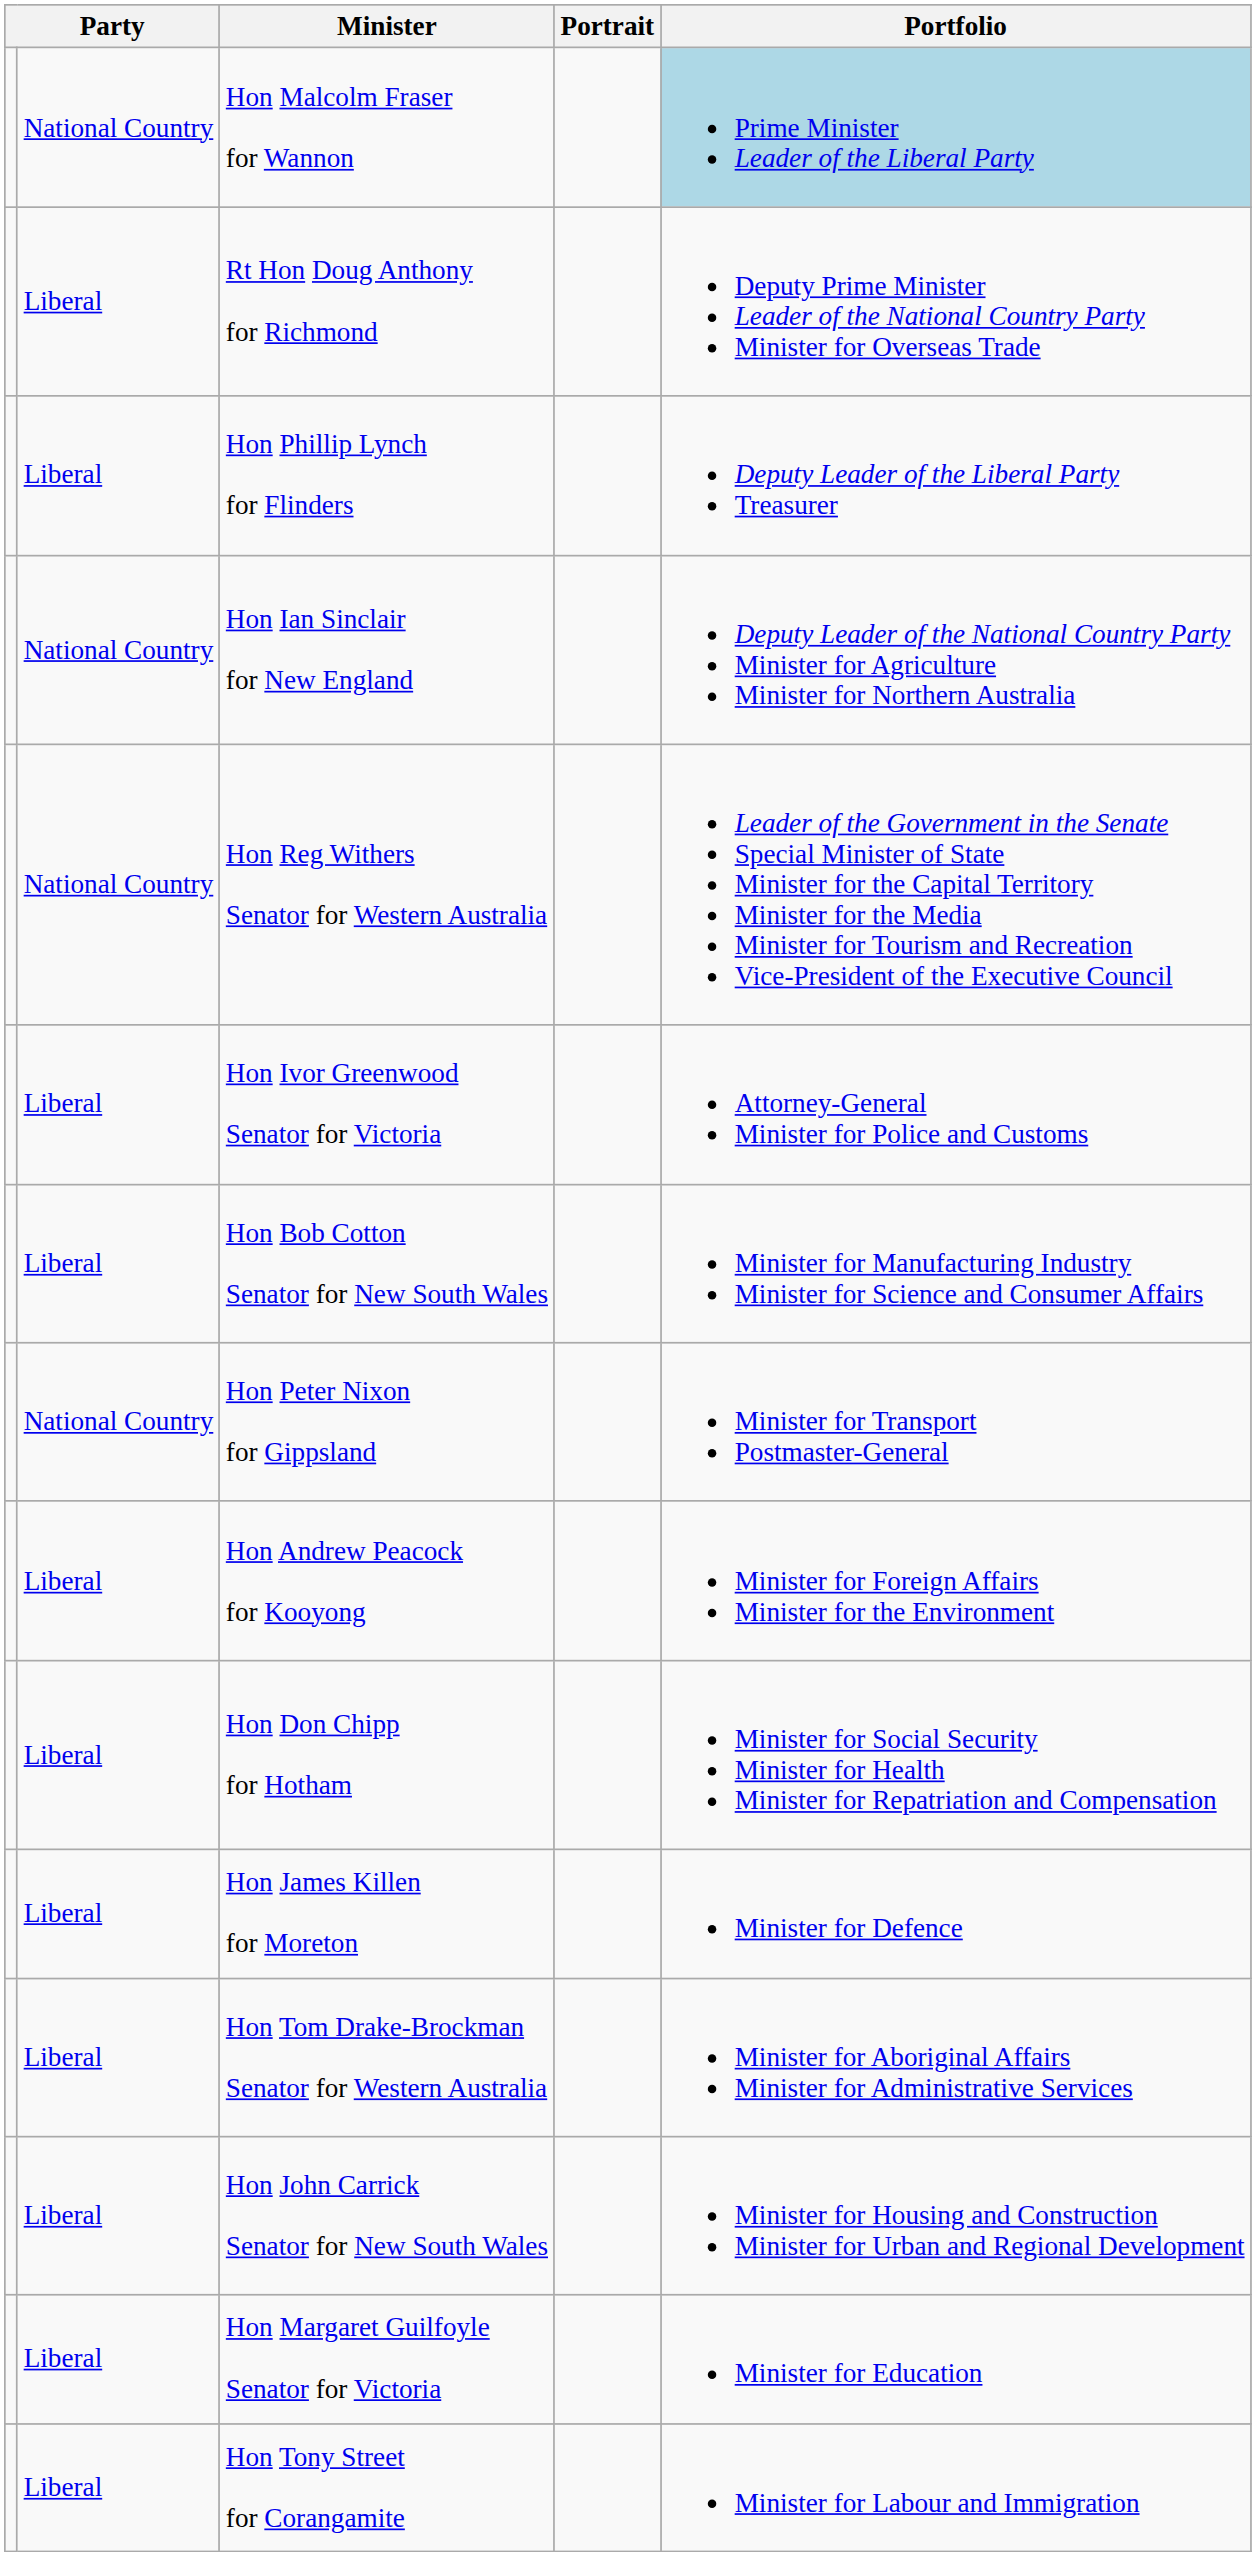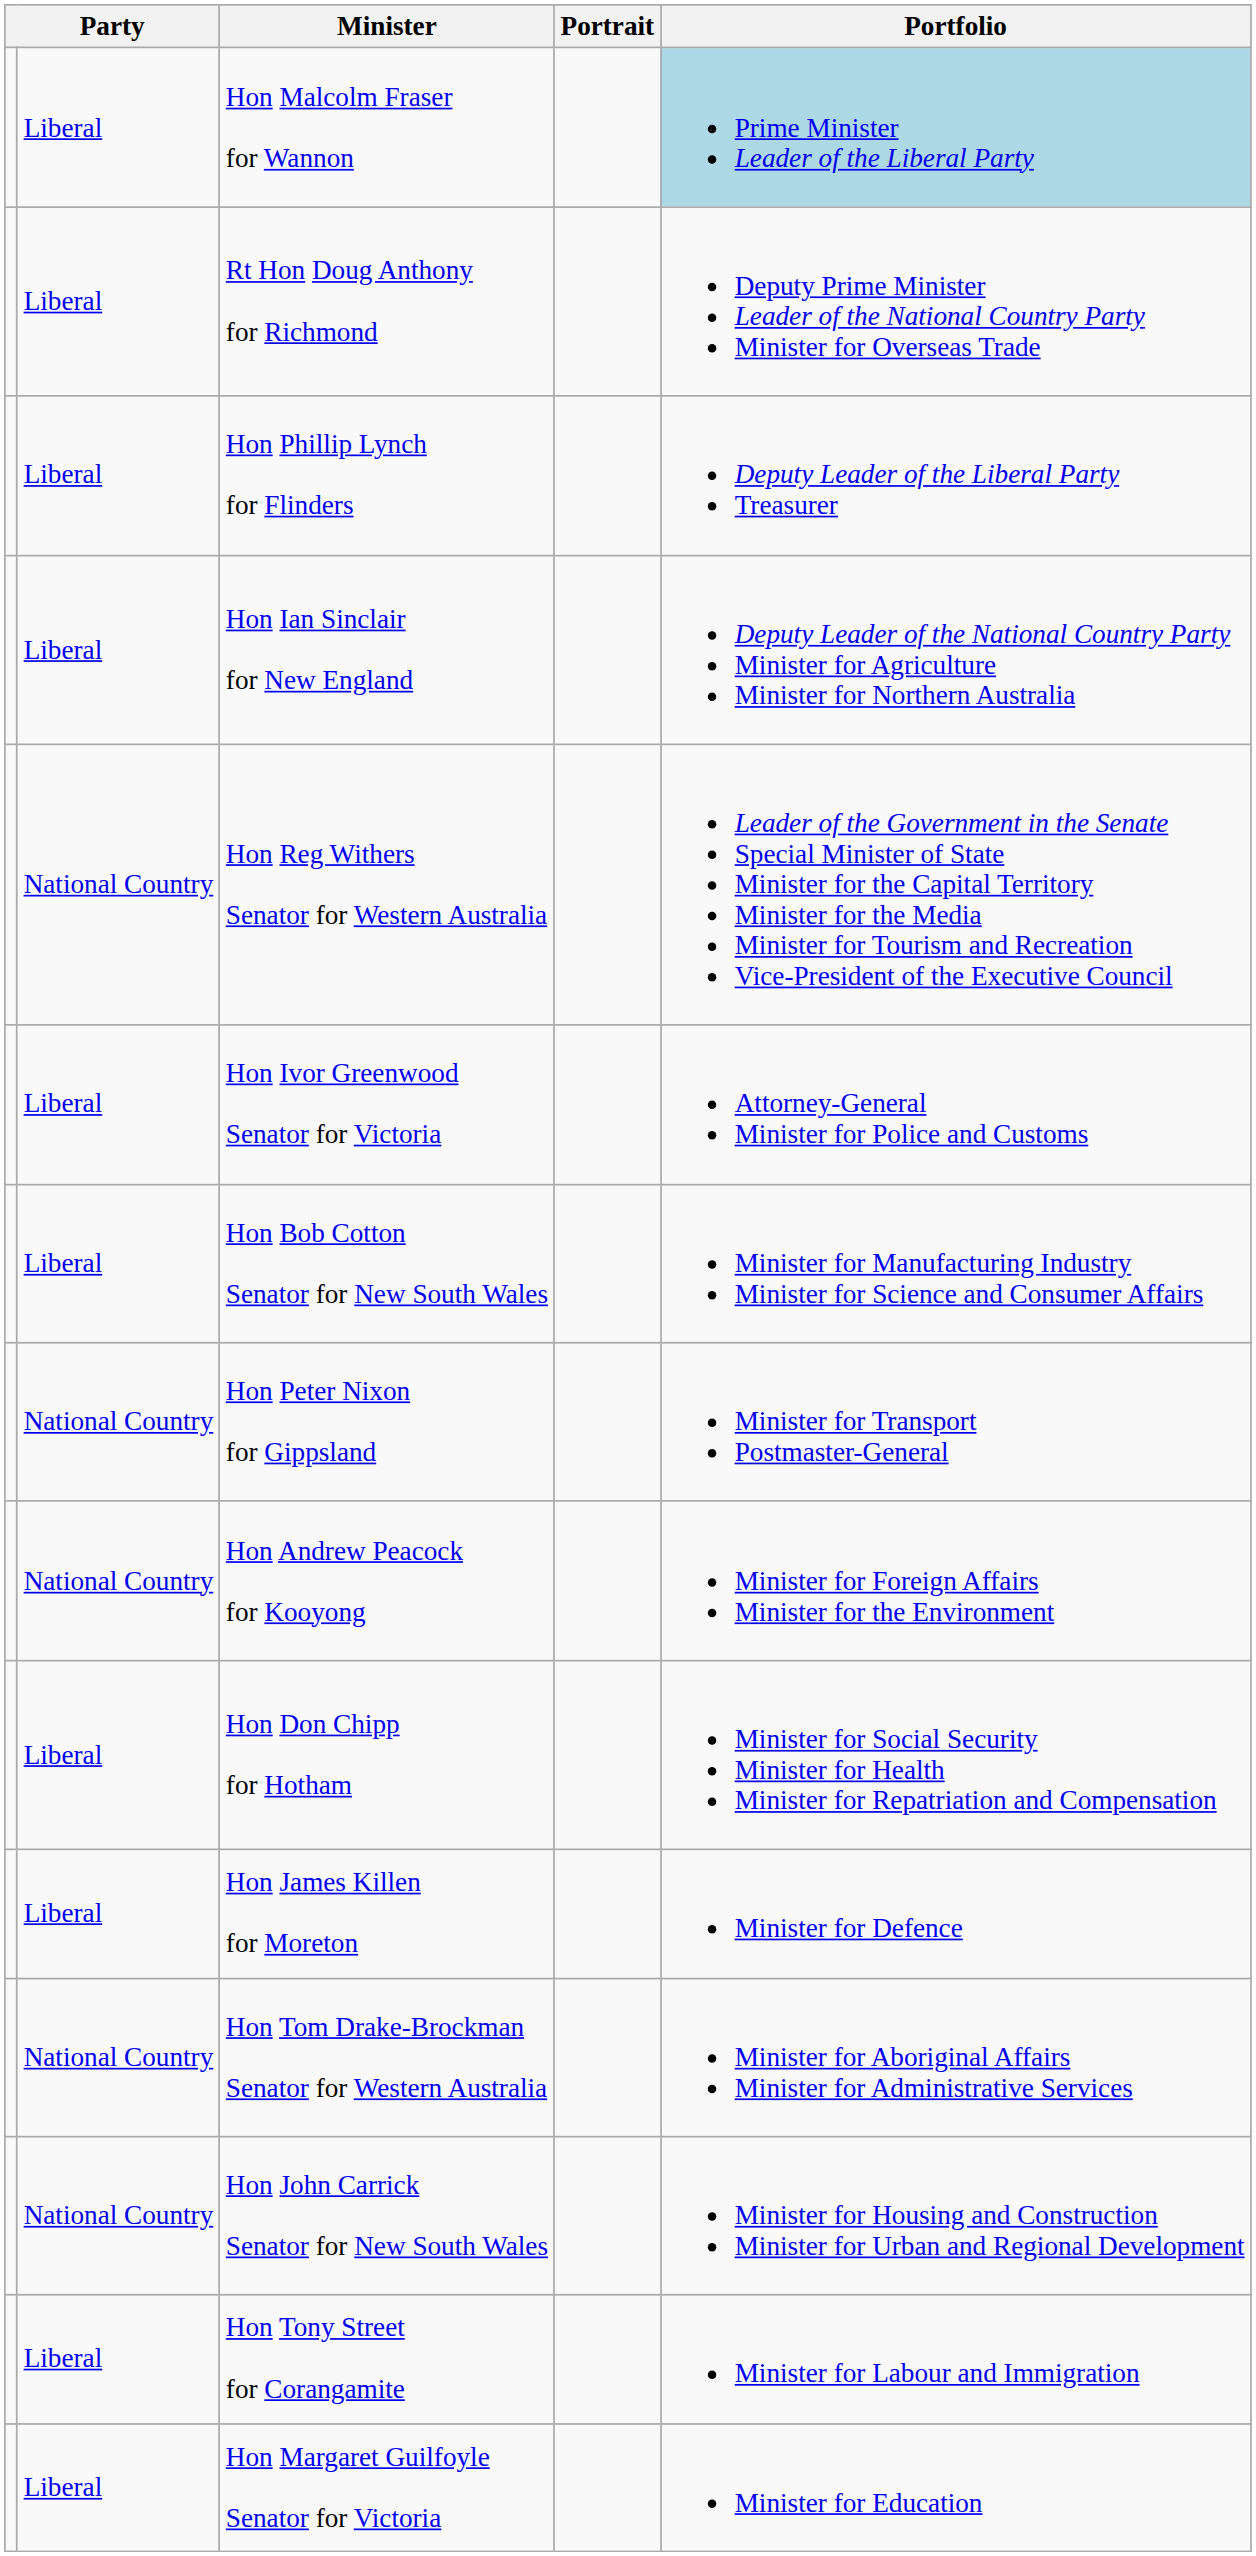Hon Malcolm Fraser for Wannon | column 2: National Country -> Liberal
Hon Ian Sinclair for New England | column 2: National Country -> Liberal
Hon Andrew Peacock for Kooyong | column 2: Liberal -> National Country
Hon Tom Drake-Brockman Senator for Western Australia | column 2: Liberal -> National Country
Hon John Carrick Senator for New South Wales | column 2: Liberal -> National Country
rows swapped: Hon Tony Street for Corangamite <-> Hon Margaret Guilfoyle Senator for Victoria
